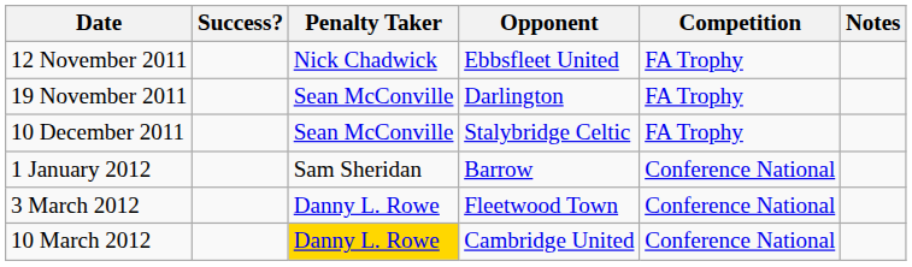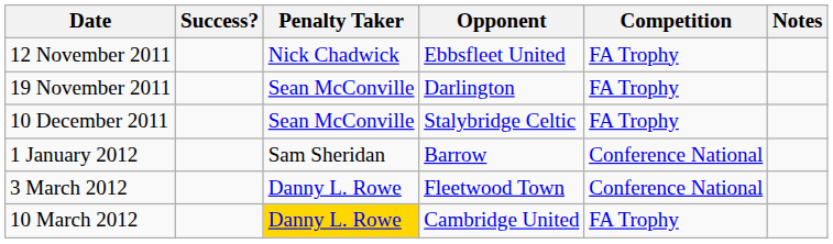10 March 2012 | Competition: Conference National -> FA Trophy
